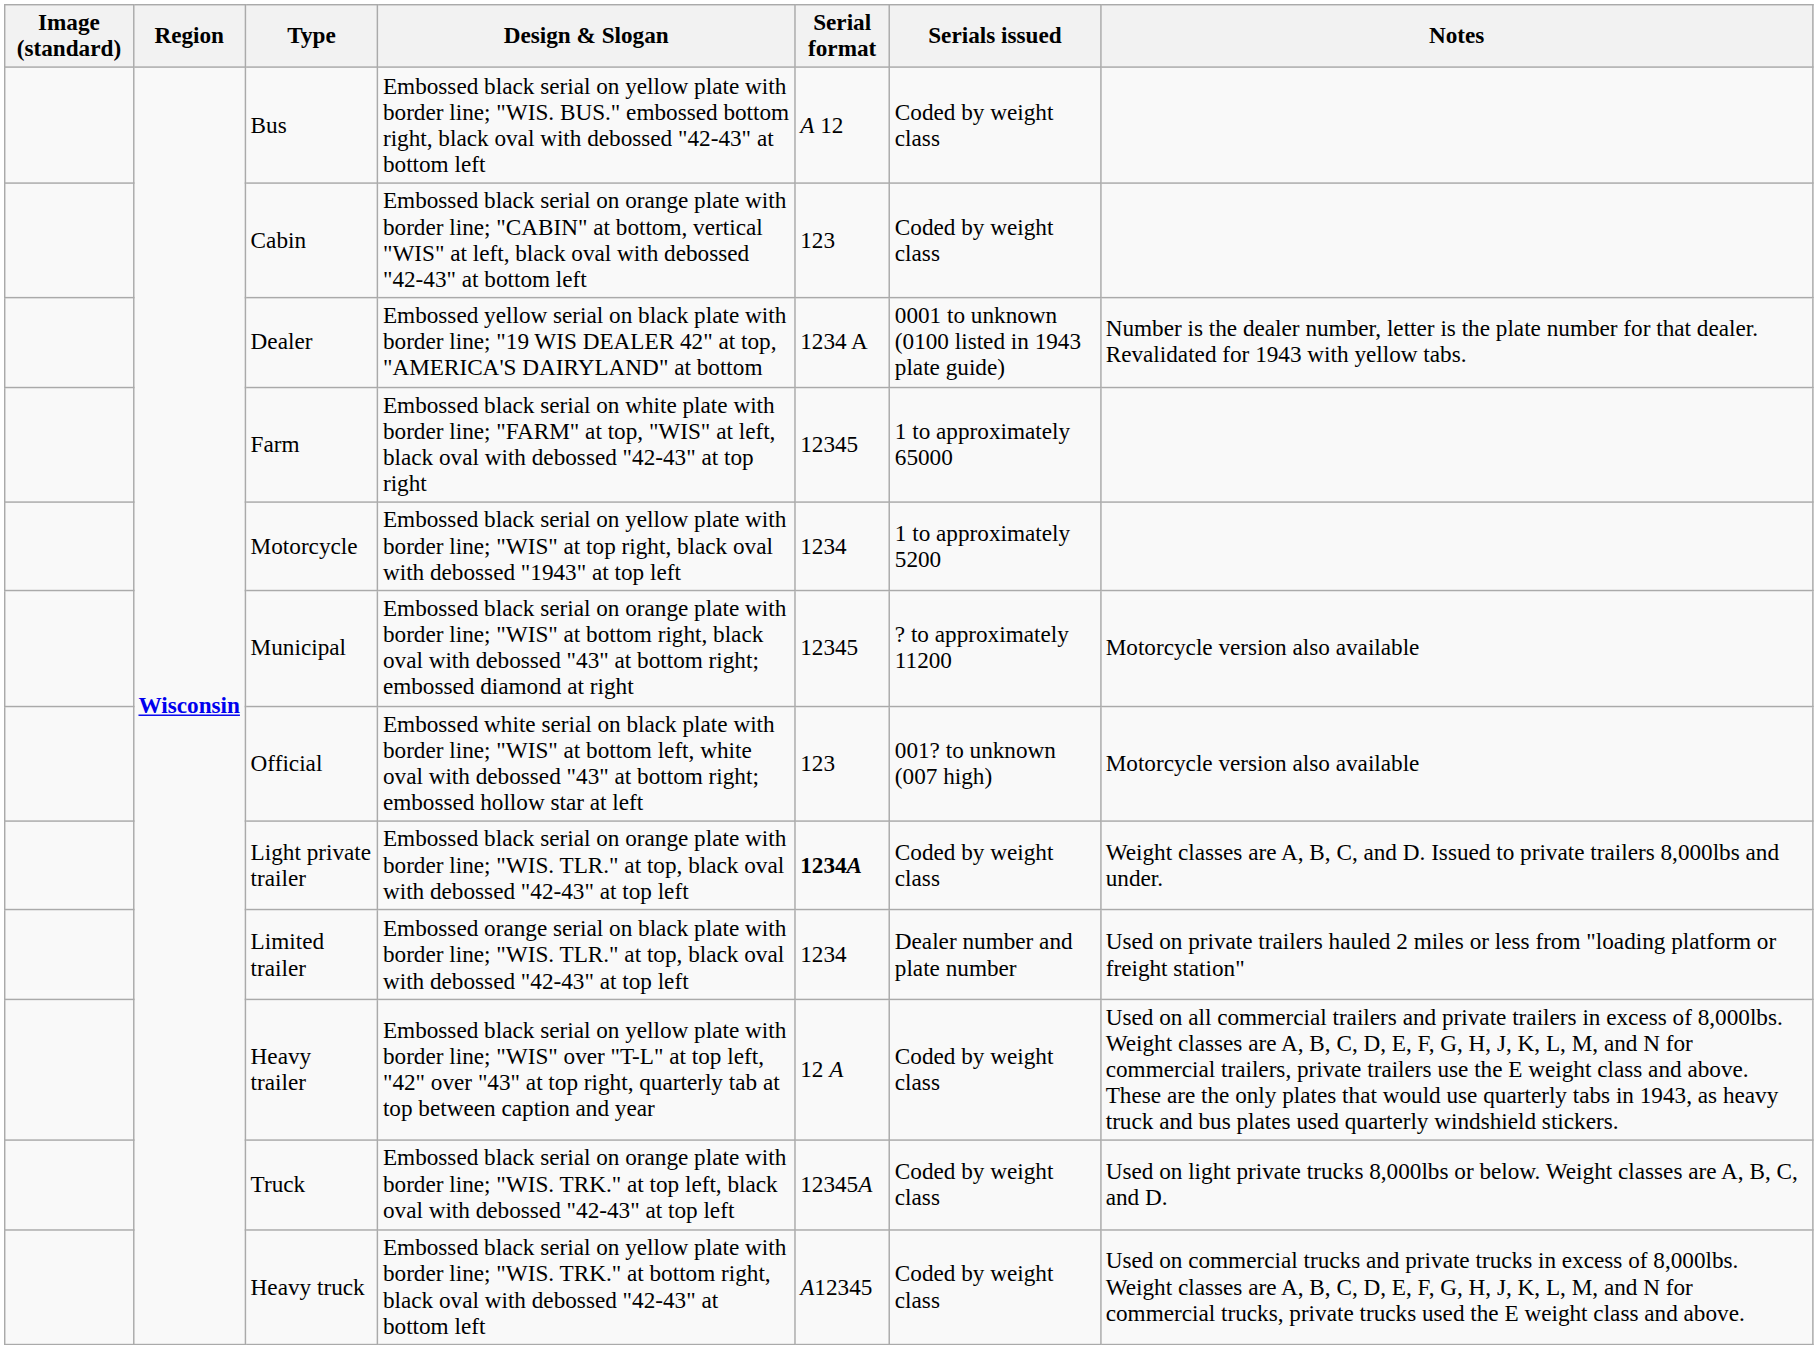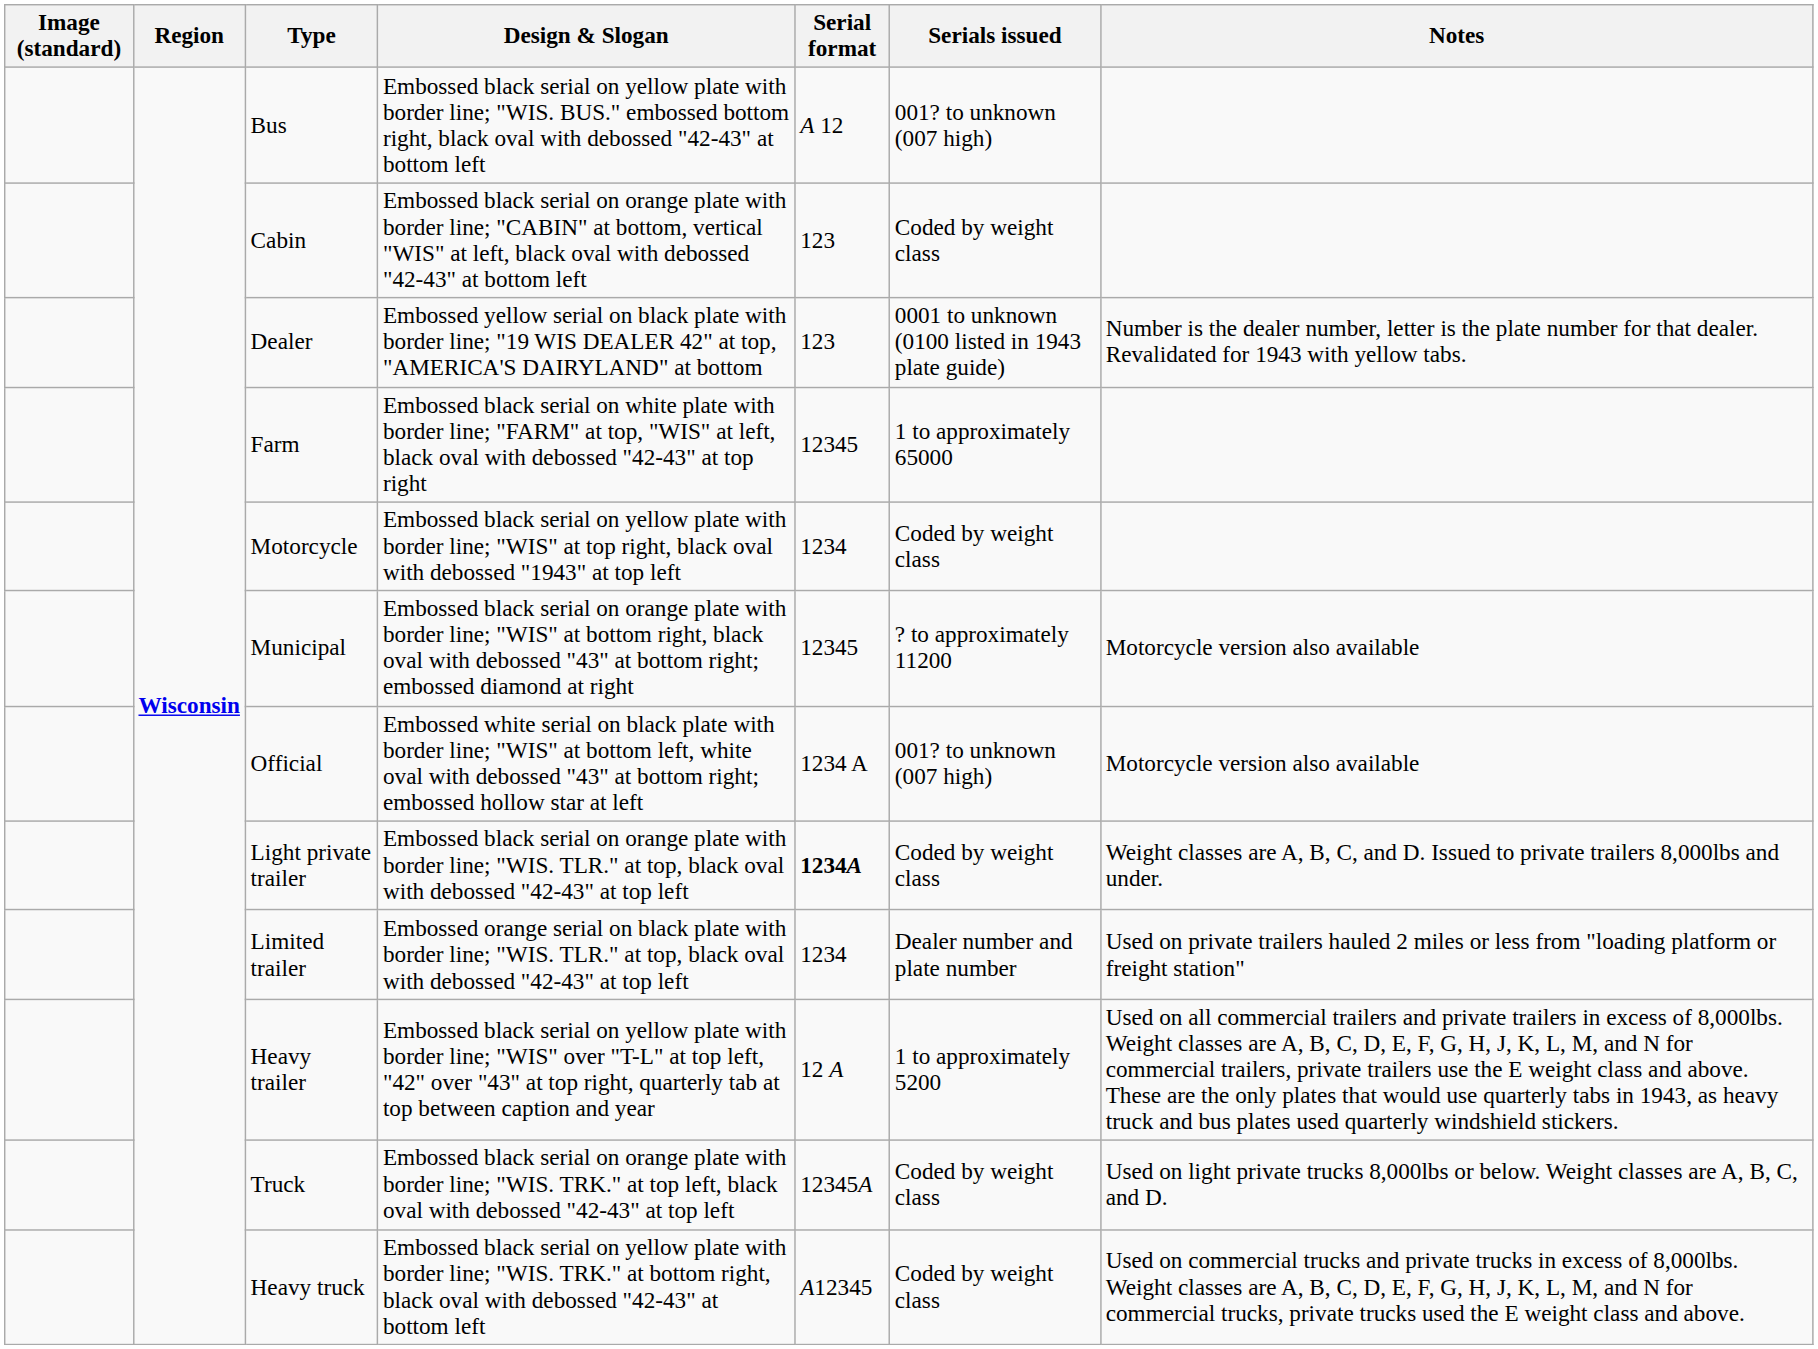Bus | Serials issued: Coded by weight class -> 001? to unknown (007 high)
Dealer | Serial format: 1234 A -> 123
Motorcycle | Serials issued: 1 to approximately 5200 -> Coded by weight class
Official | Serial format: 123 -> 1234 A
Heavy trailer | Serials issued: Coded by weight class -> 1 to approximately 5200
